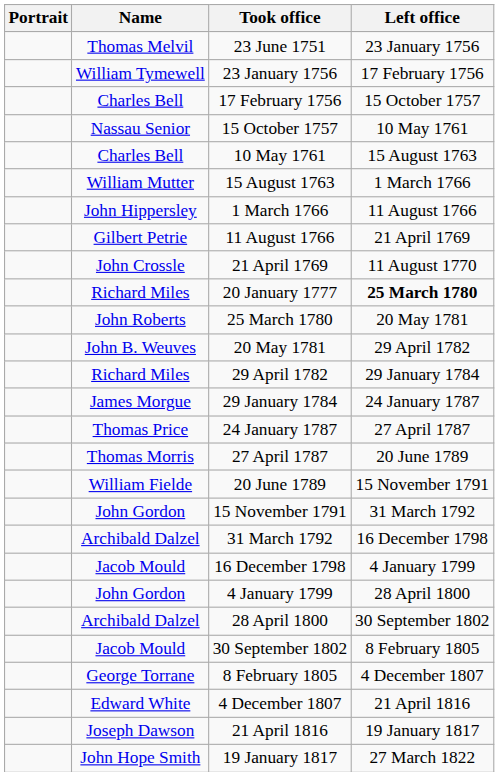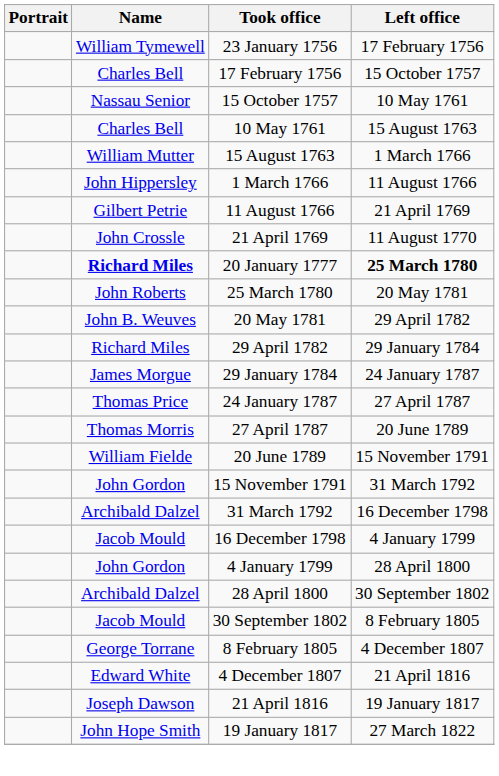- row: Thomas Melvil | 23 June 1751 | 23 January 1756
20 January 1777 | Name: normal -> bold
